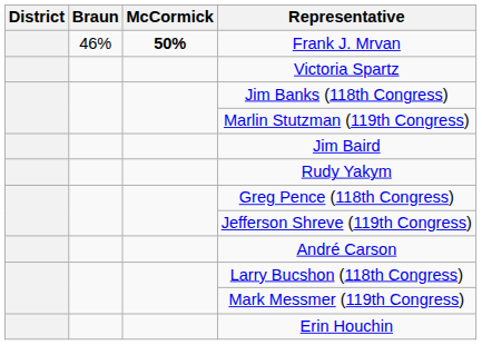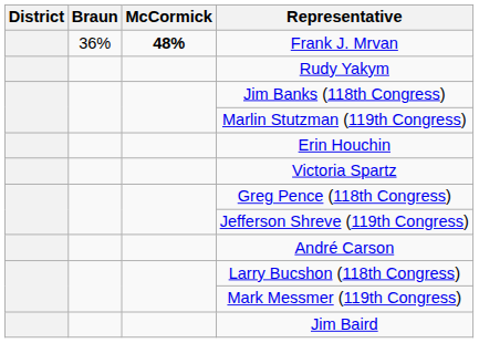Frank J. Mrvan | Braun: 46% -> 36%
Frank J. Mrvan | McCormick: 50% -> 48%
rows swapped: Rudy Yakym <-> Victoria Spartz
rows swapped: Jim Baird <-> Erin Houchin
